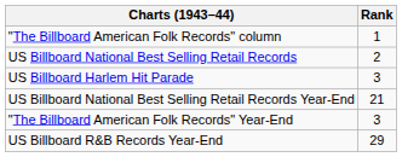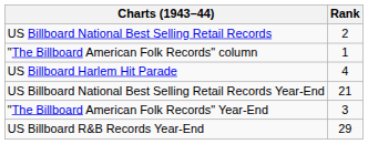rows swapped: US Billboard National Best Selling Retail Records <-> "The Billboard American Folk Records" column
US Billboard Harlem Hit Parade | Rank: 3 -> 4
